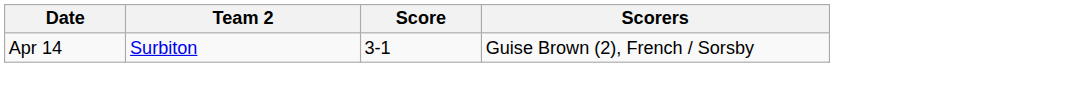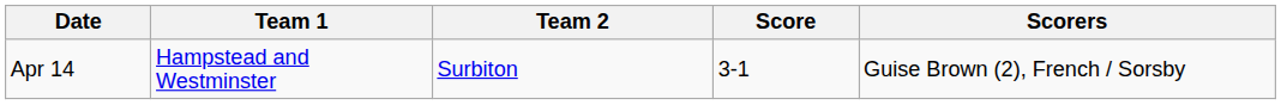+ column: Team 1 | Hampstead and Westminster
